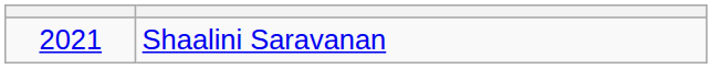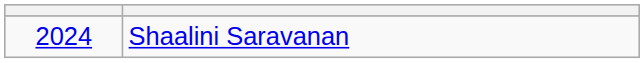Shaalini Saravanan | column 1: 2021 -> 2024
